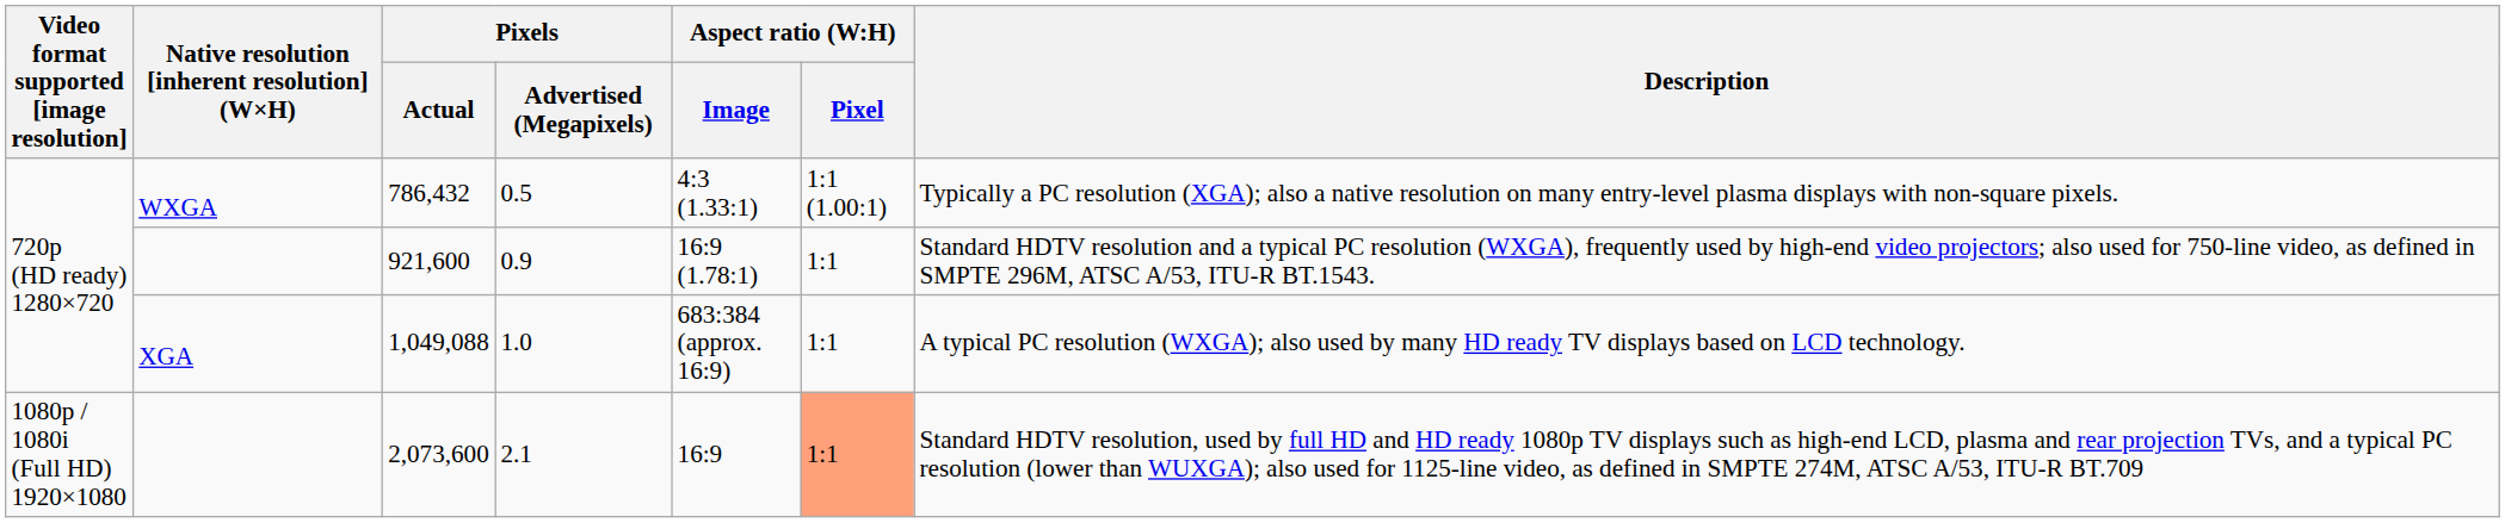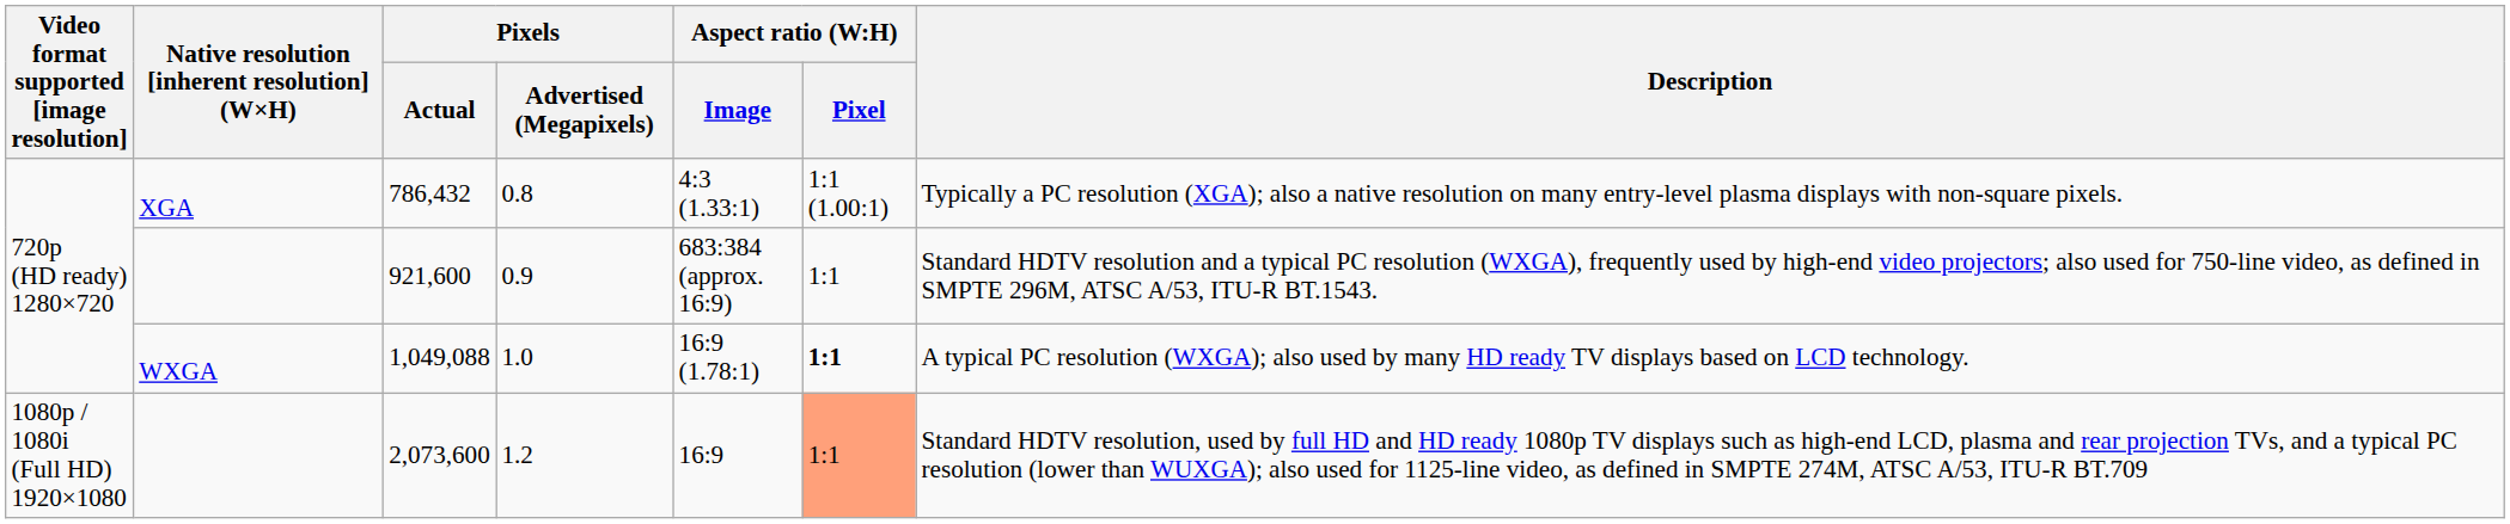786,432 | Native resolution [inherent resolution] (W×H): WXGA -> XGA
786,432 | Pixels / Advertised (Megapixels): 0.5 -> 0.8
921,600 | Aspect ratio (W:H) / Image: 16:9 (1.78:1) -> 683:384 (approx. 16:9)
1,049,088 | Native resolution [inherent resolution] (W×H): XGA -> WXGA
1,049,088 | Aspect ratio (W:H) / Image: 683:384 (approx. 16:9) -> 16:9 (1.78:1)
1,049,088 | Aspect ratio (W:H) / Pixel: normal -> bold
2,073,600 | Pixels / Advertised (Megapixels): 2.1 -> 1.2
